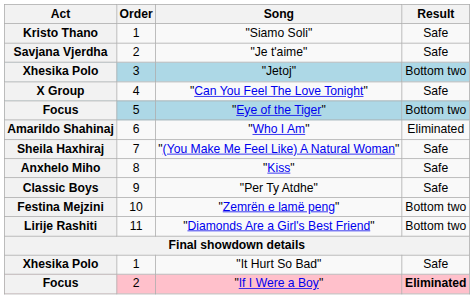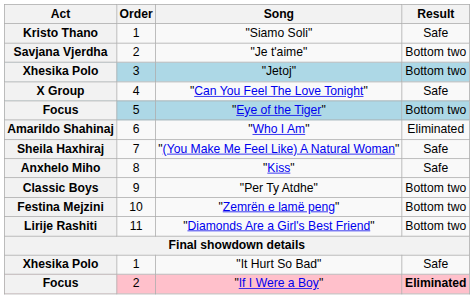"Je t'aime" | Result: Safe -> Bottom two
"Per Ty Atdhe" | Result: Safe -> Bottom two
